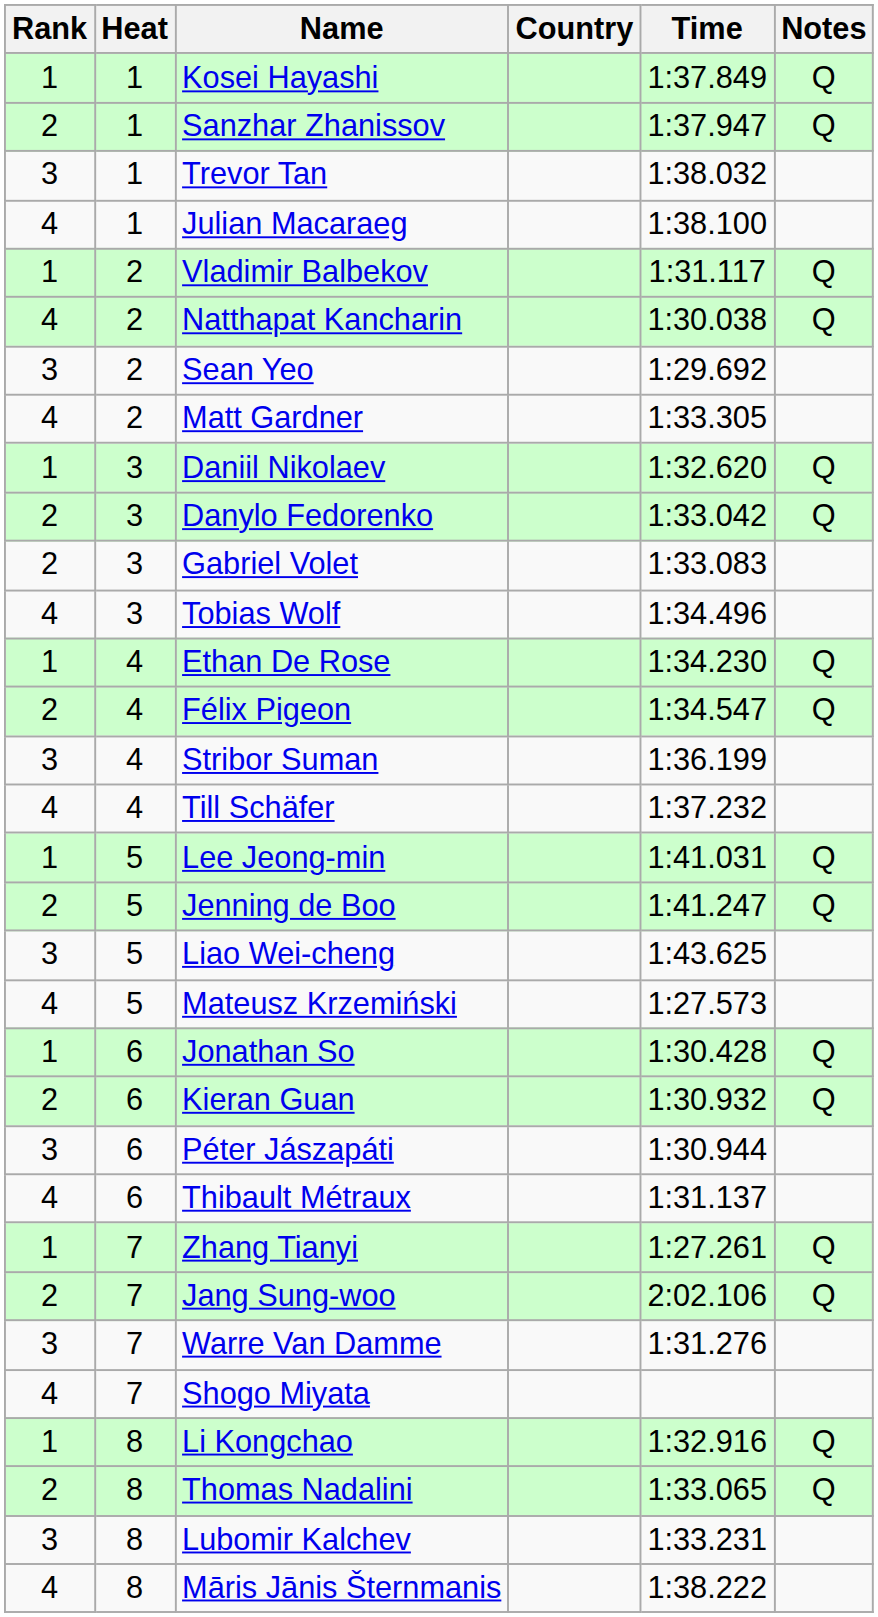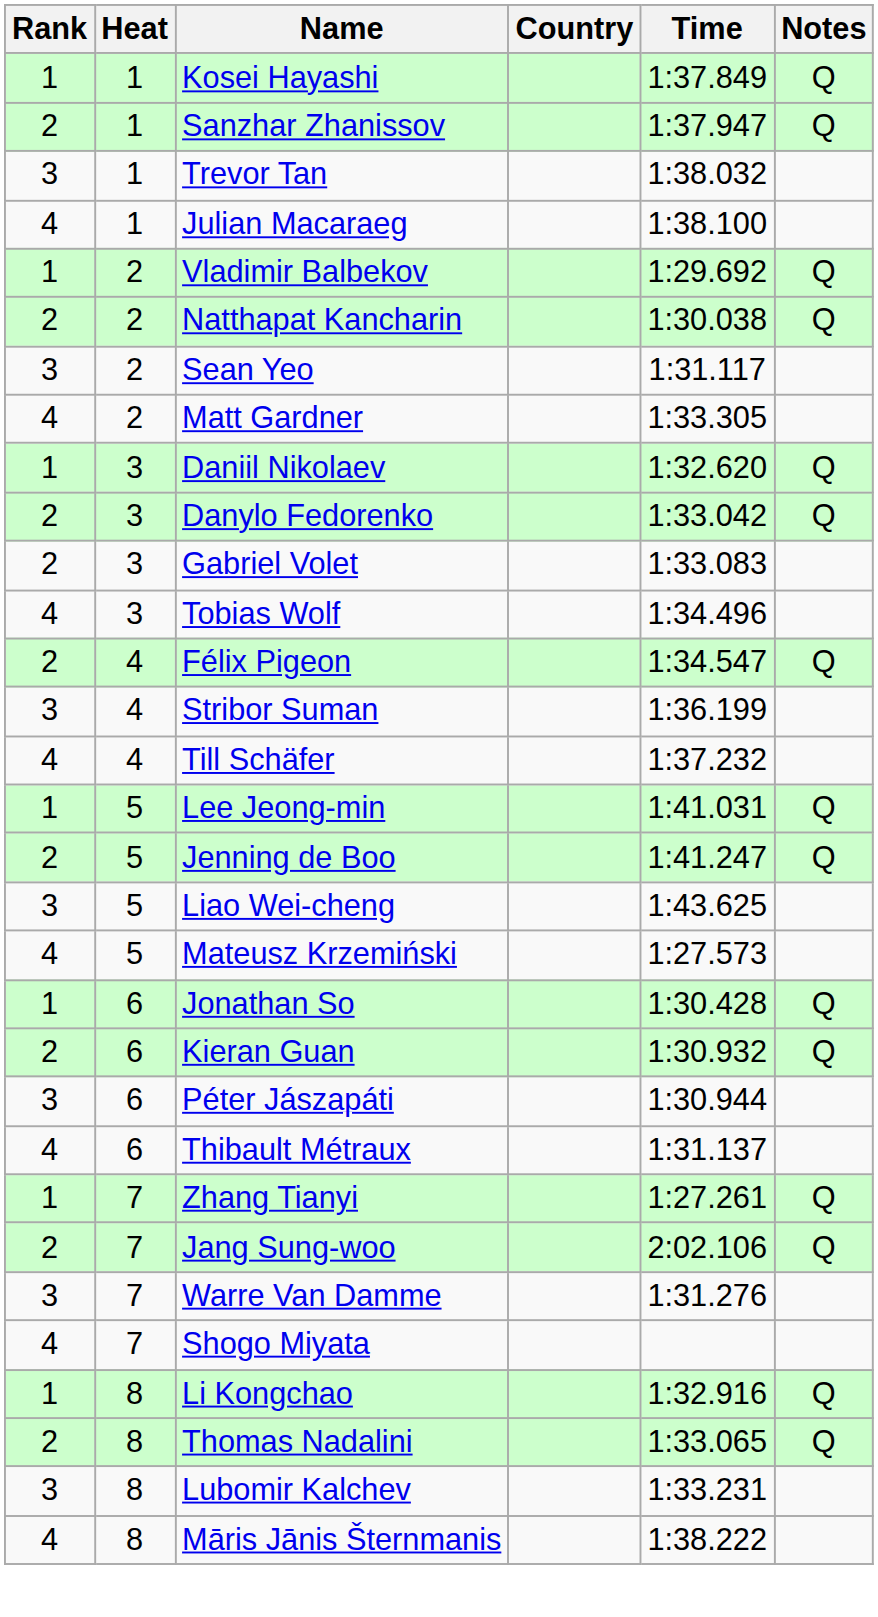Vladimir Balbekov | Time: 1:31.117 -> 1:29.692
Natthapat Kancharin | Rank: 4 -> 2
Sean Yeo | Time: 1:29.692 -> 1:31.117
- row: 1 | 4 | Ethan De Rose | 1:34.230 | Q
